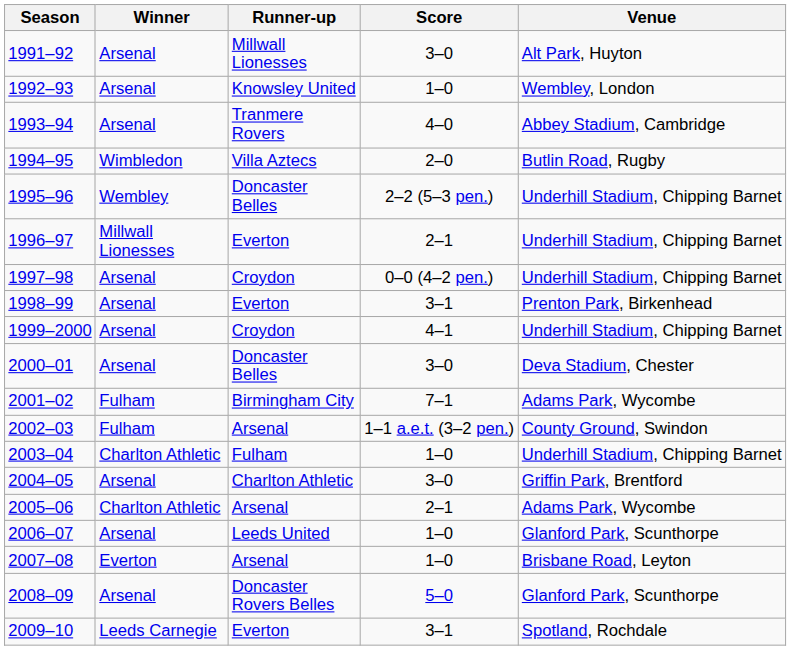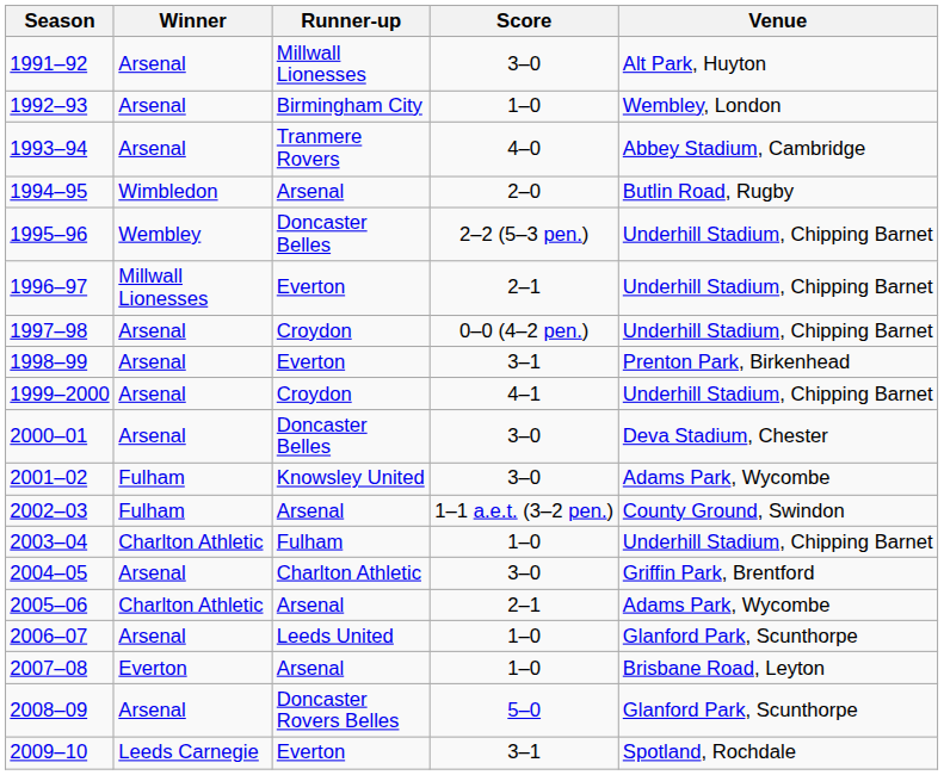1992–93 | Runner-up: Knowsley United -> Birmingham City
1994–95 | Runner-up: Villa Aztecs -> Arsenal
2001–02 | Runner-up: Birmingham City -> Knowsley United
2001–02 | Score: 7–1 -> 3–0
